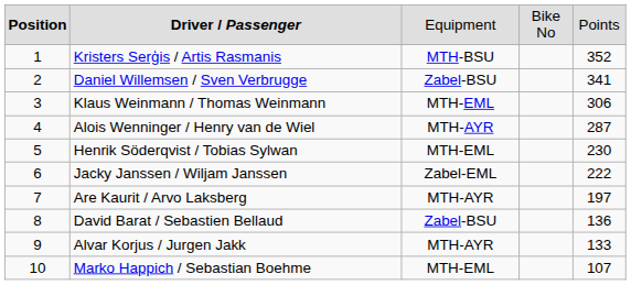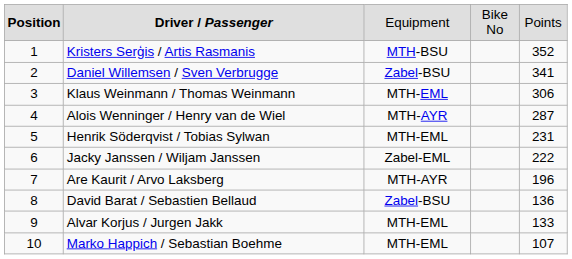Henrik Söderqvist / Tobias Sylwan | column 5: 230 -> 231
Are Kaurit / Arvo Laksberg | column 5: 197 -> 196
Alvar Korjus / Jurgen Jakk | column 3: MTH-AYR -> MTH-EML
